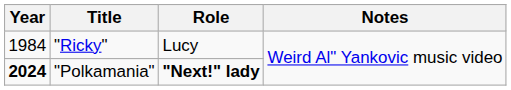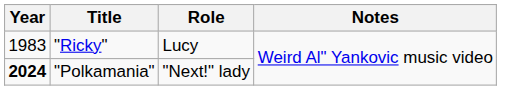"Ricky" | Year: 1984 -> 1983
"Polkamania" | Role: bold -> normal
